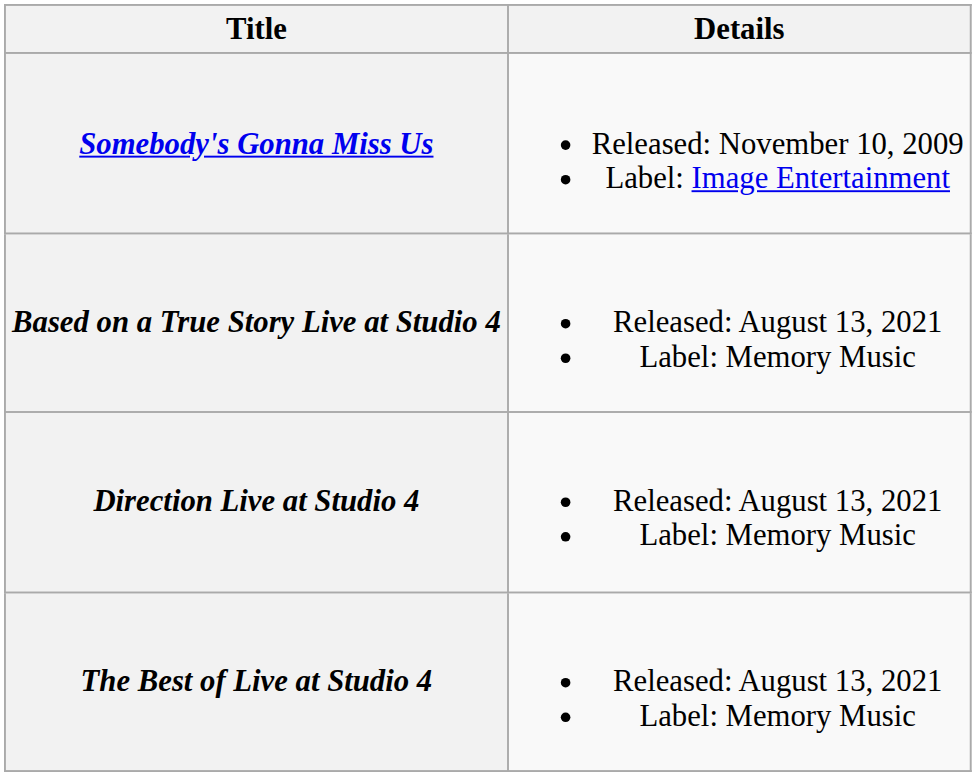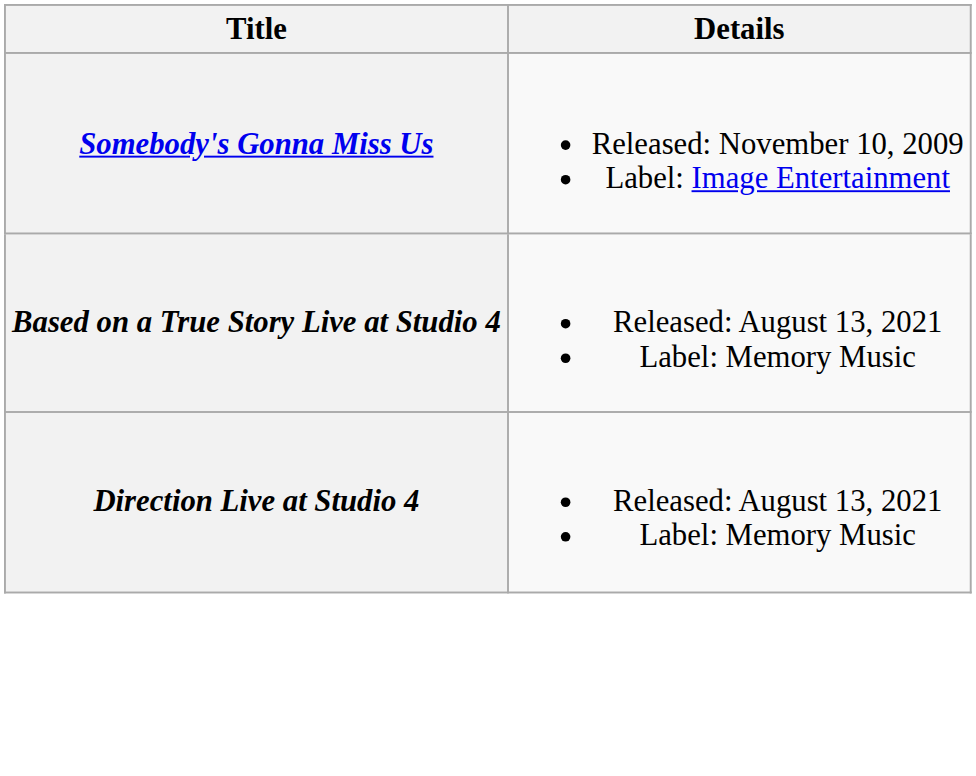- row: The Best of Live at Studio 4 | Released: August 13, 2021 Label: Memory Music
